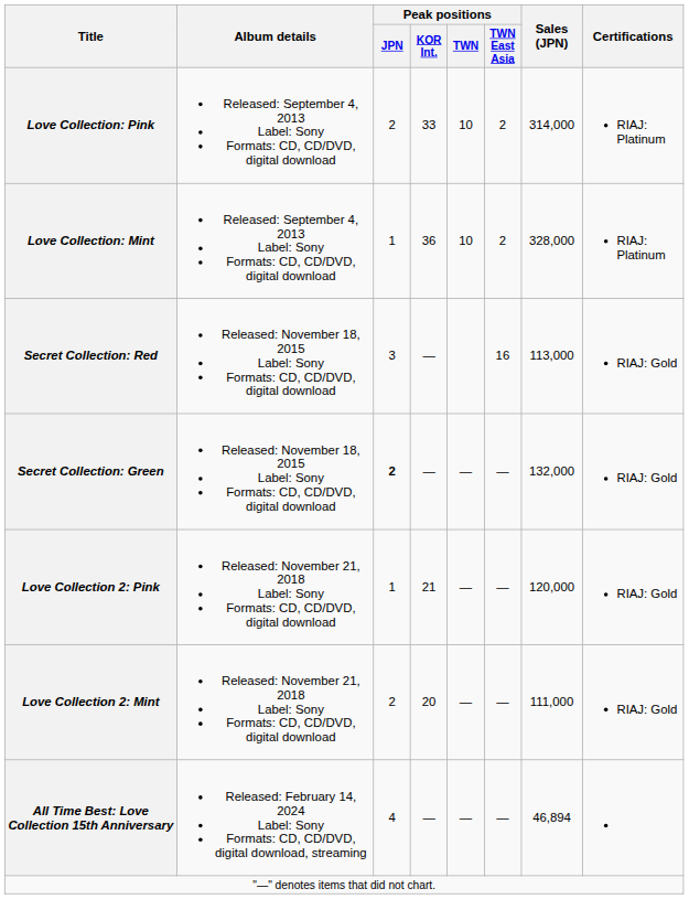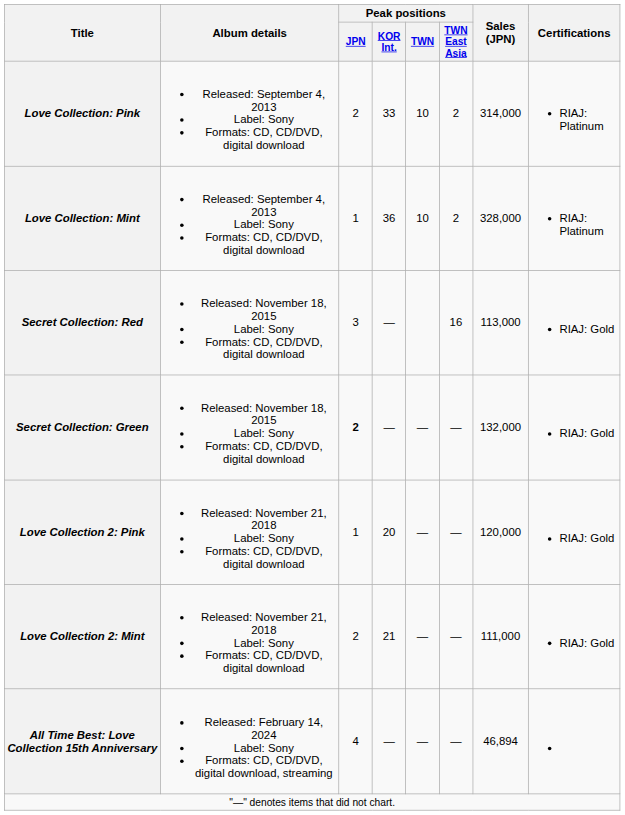Love Collection 2: Pink | Peak positions / KOR Int.: 21 -> 20
Love Collection 2: Mint | Peak positions / KOR Int.: 20 -> 21
